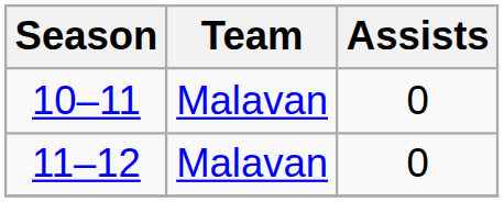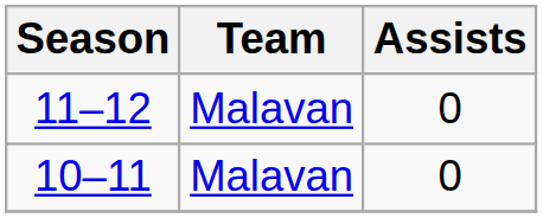rows swapped: 10–11 <-> 11–12
